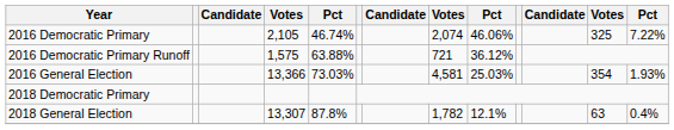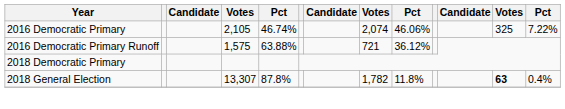- row: 2016 General Election | 13,366 | 73.03% | 4,581 | 25.03% | 354 | 1.93%
2018 General Election | column 9: 12.1% -> 11.8%
2018 General Election | column 12: normal -> bold
